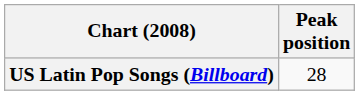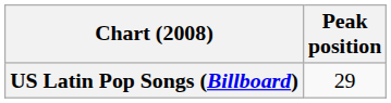US Latin Pop Songs (Billboard) | Peak position: 28 -> 29
